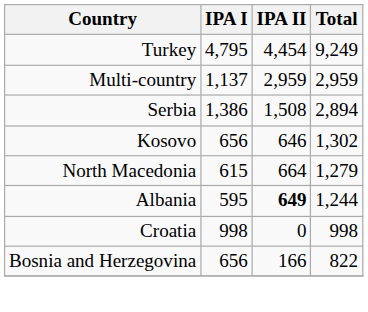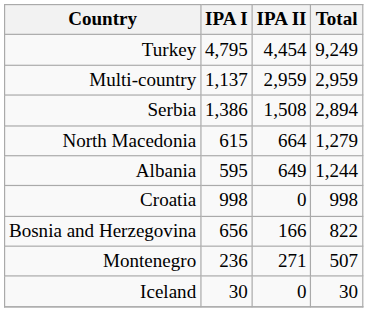- row: Kosovo | 656 | 646 | 1,302
Albania | IPA II: bold -> normal
+ row: Montenegro | 236 | 271 | 507
+ row: Iceland | 30 | 0 | 30
